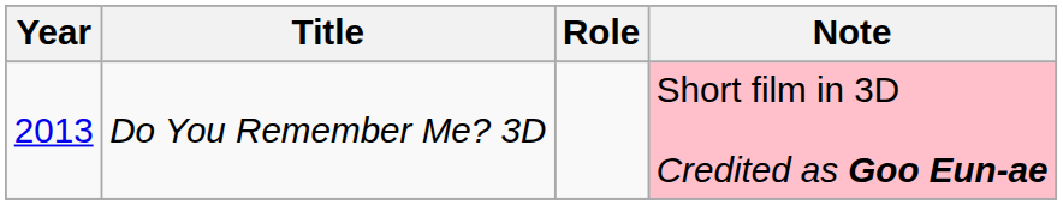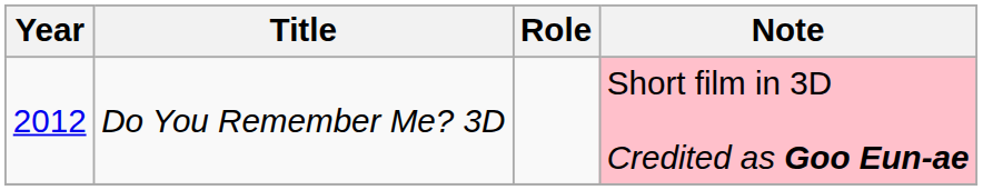Do You Remember Me? 3D | Year: 2013 -> 2012
